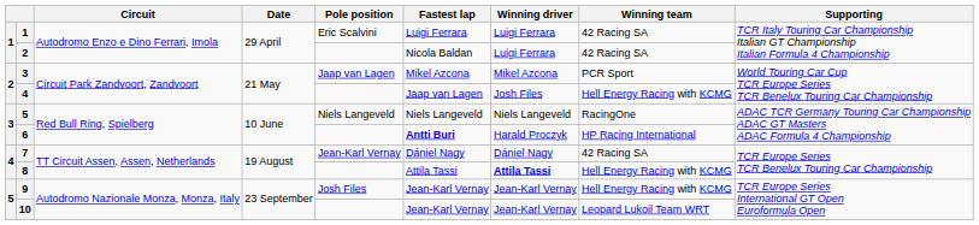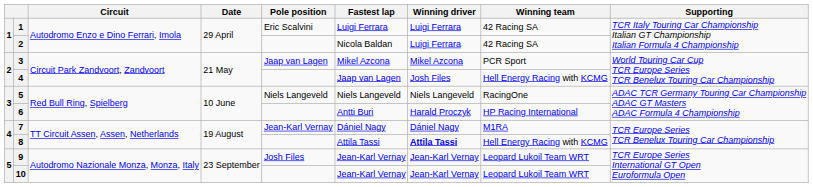6 | Fastest lap: bold -> normal
7 | Winning team: 42 Racing SA -> M1RA
9 | Winning team: Hell Energy Racing with KCMG -> Leopard Lukoil Team WRT
